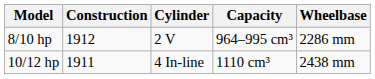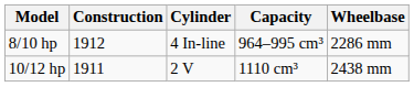8/10 hp | Cylinder: 2 V -> 4 In-line
10/12 hp | Cylinder: 4 In-line -> 2 V
